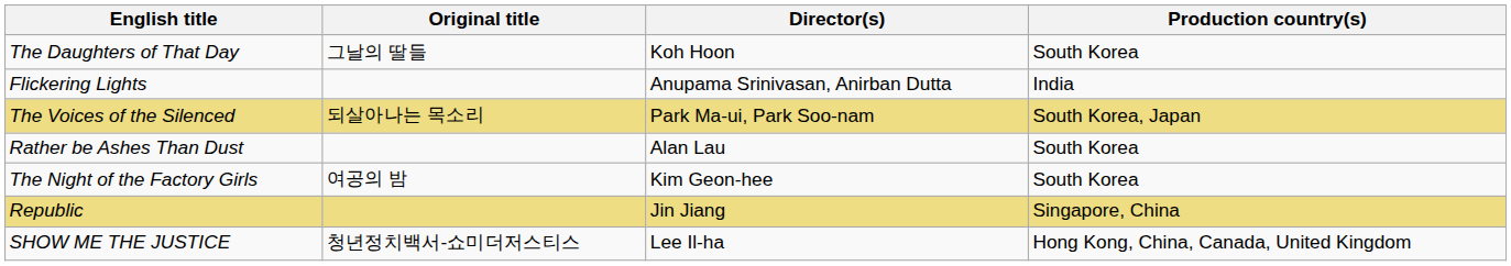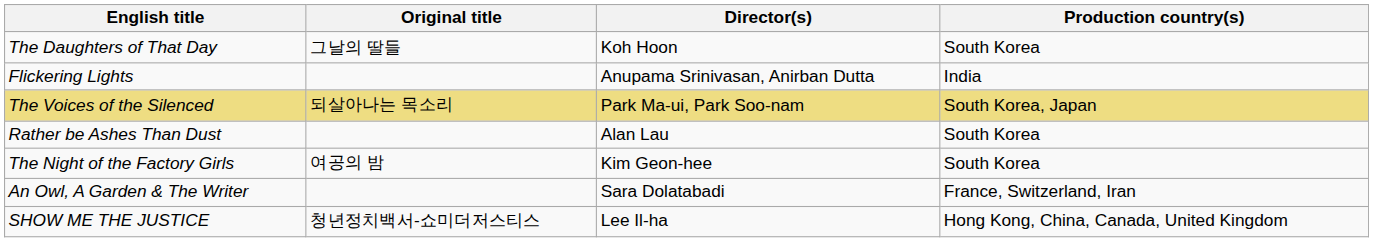+ row: An Owl, A Garden & The Writer | Sara Dolatabadi | France, Switzerland, Iran
- row: Republic | Jin Jiang | Singapore, China
